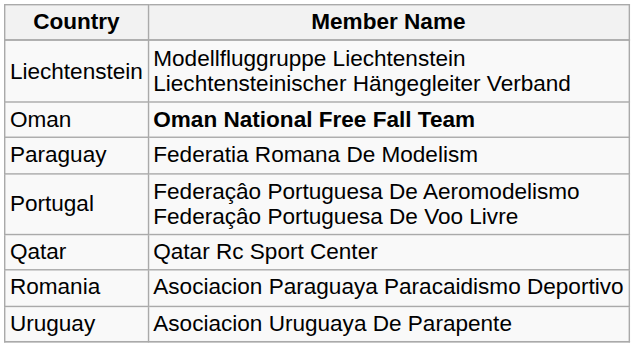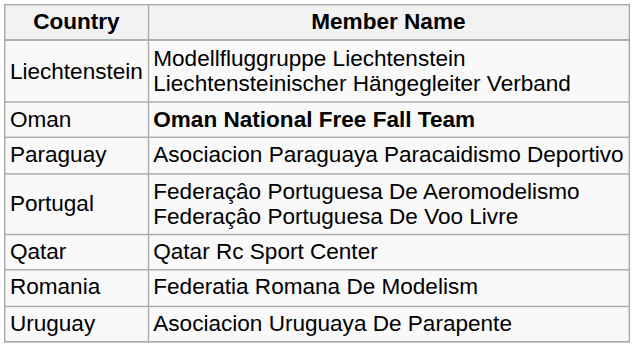Paraguay | Member Name: Federatia Romana De Modelism -> Asociacion Paraguaya Paracaidismo Deportivo
Romania | Member Name: Asociacion Paraguaya Paracaidismo Deportivo -> Federatia Romana De Modelism
